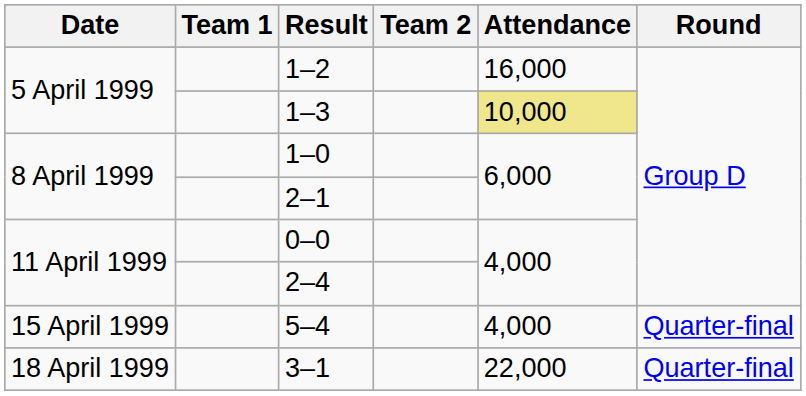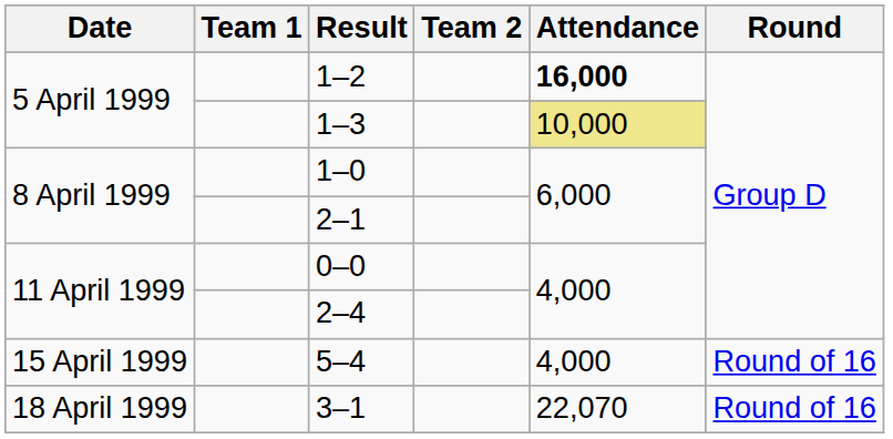1–2 | Attendance: normal -> bold
5–4 | Round: Quarter-final -> Round of 16
3–1 | Attendance: 22,000 -> 22,070
3–1 | Round: Quarter-final -> Round of 16
